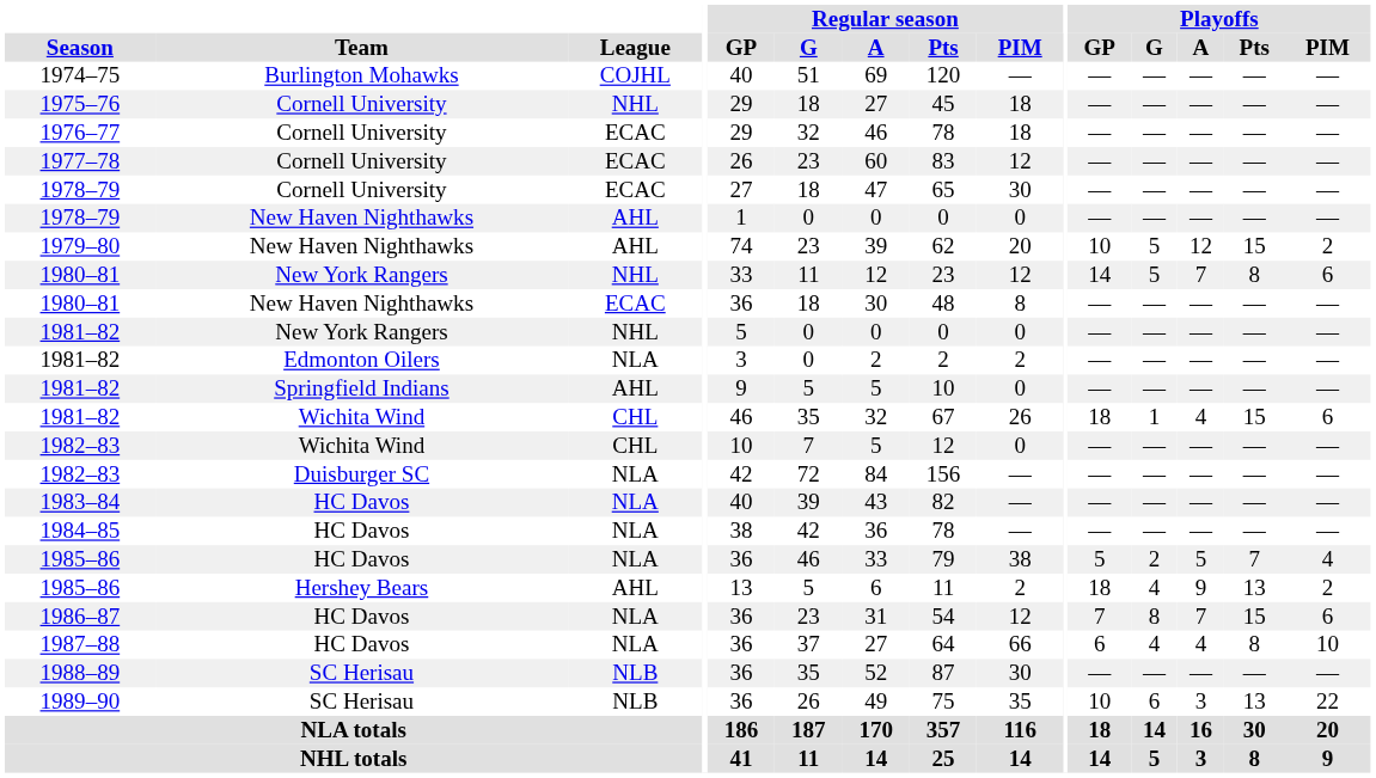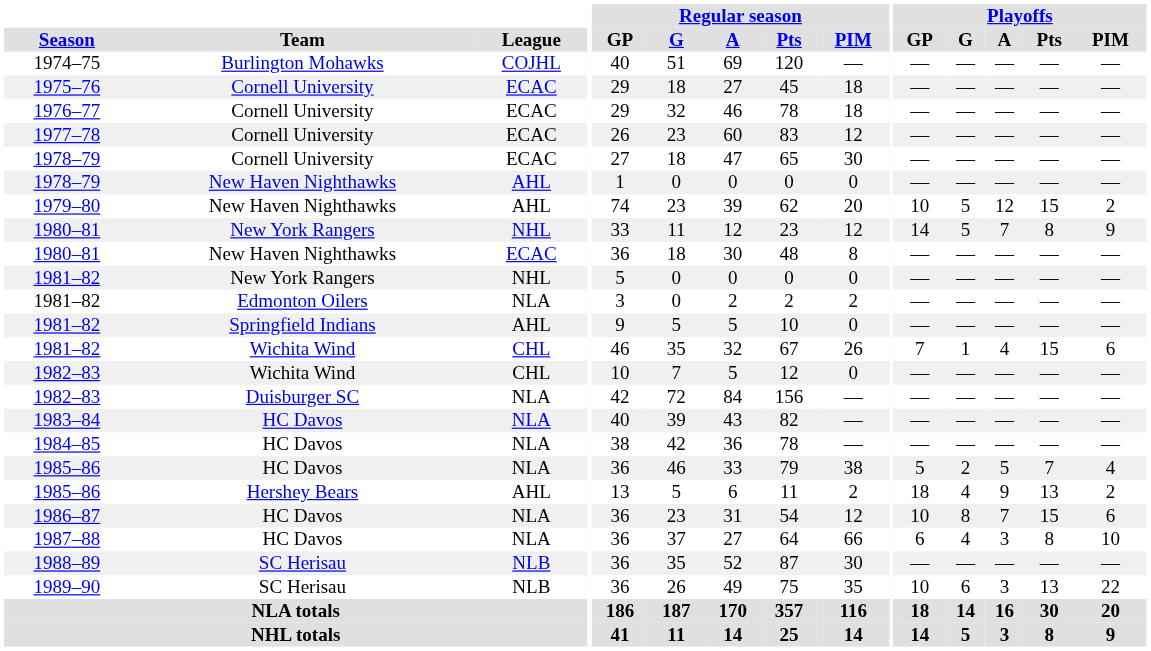1975–76 | League: NHL -> ECAC
1980–81 / New York Rangers | Playoffs / PIM: 6 -> 9
1981–82 / Wichita Wind | Playoffs / GP: 18 -> 7
1986–87 | Playoffs / GP: 7 -> 10
1987–88 | Playoffs / A: 4 -> 3
